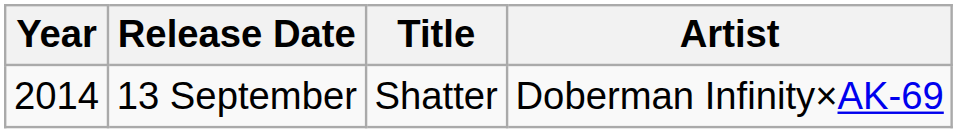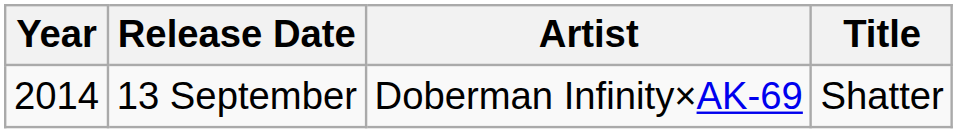columns swapped: Title <-> Artist
